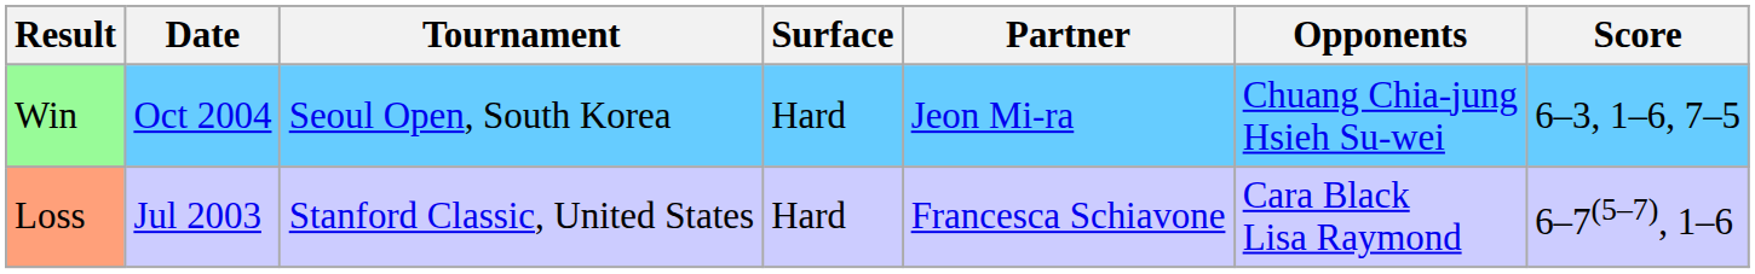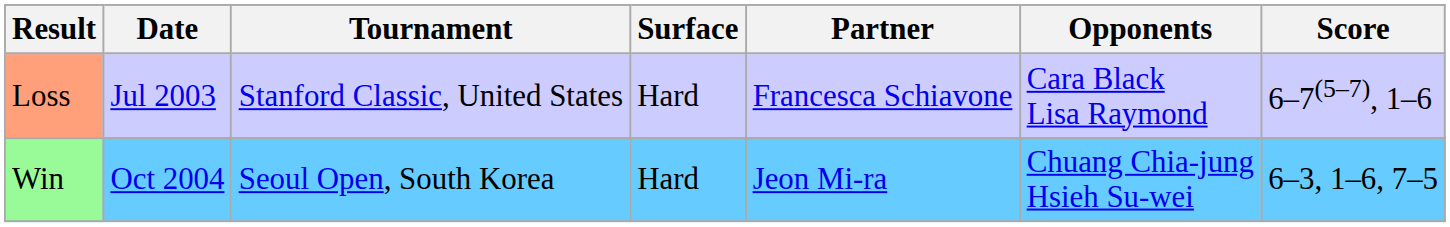rows swapped: Loss <-> Win
